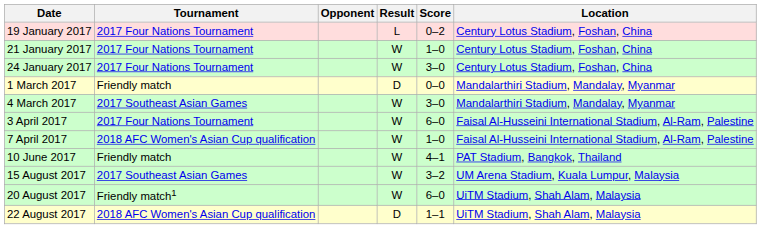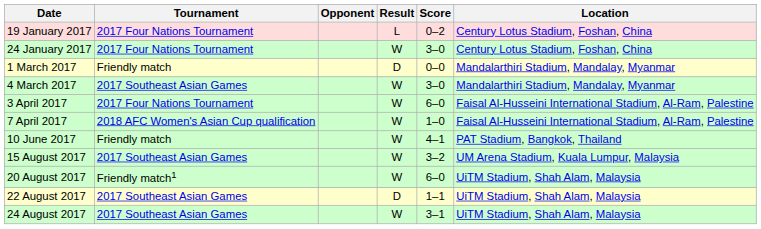- row: 21 January 2017 | 2017 Four Nations Tournament | W | 1–0 | Century Lotus Stadium, Foshan, China
22 August 2017 | Tournament: 2018 AFC Women's Asian Cup qualification -> 2017 Southeast Asian Games
+ row: 24 August 2017 | 2017 Southeast Asian Games | W | 3–1 | UiTM Stadium, Shah Alam, Malaysia
